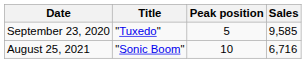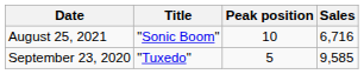rows swapped: September 23, 2020 <-> August 25, 2021
